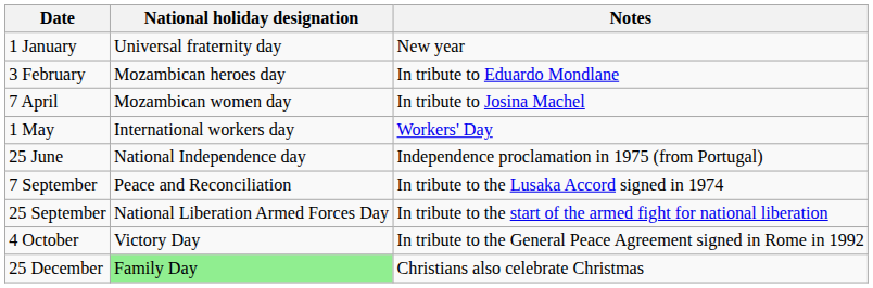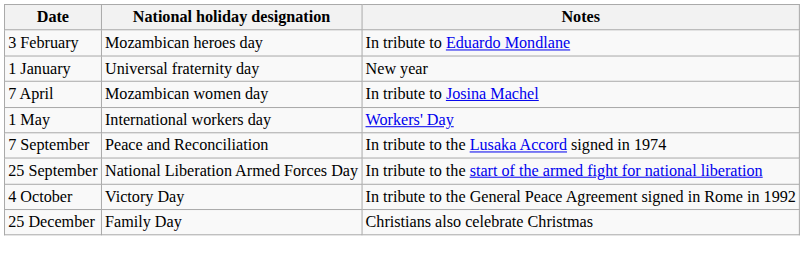rows swapped: 1 January <-> 3 February
- row: 25 June | National Independence day | Independence proclamation in 1975 (from Portugal)
25 December | National holiday designation: lightgreen background -> no background
